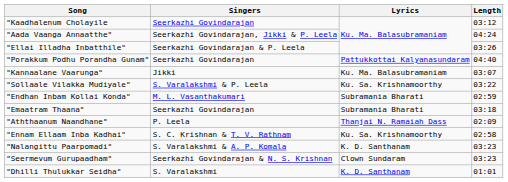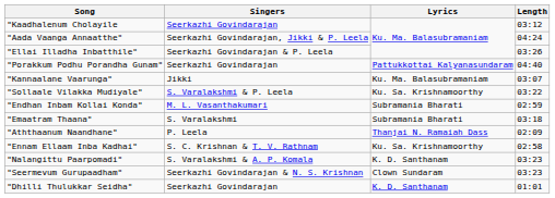"Emaatram Thaana" | Singers: Seerkazhi Govindarajan -> S. Varalakshmi
"Dhilli Thulukkar Seidha" | Singers: S. Varalakshmi -> Seerkazhi Govindarajan
